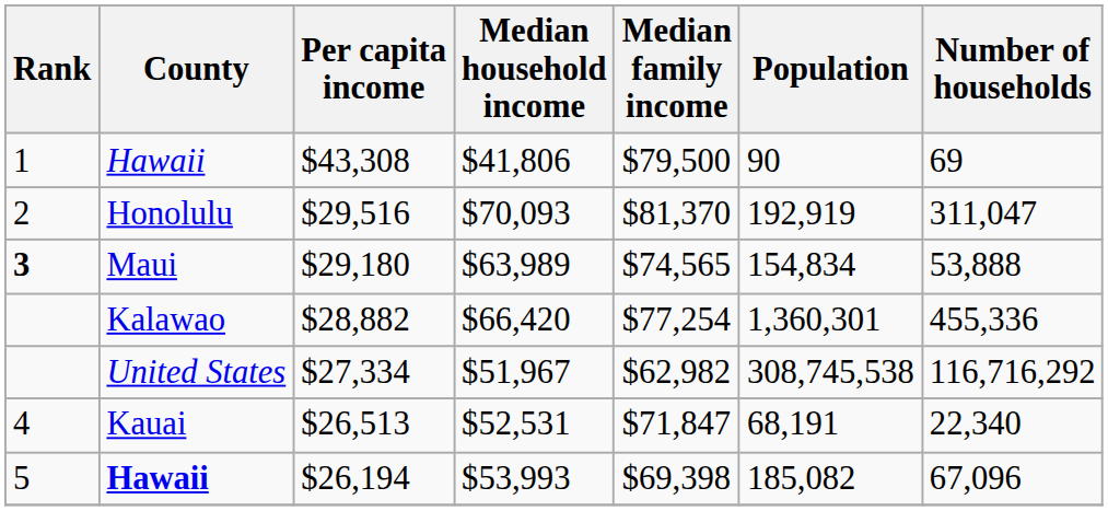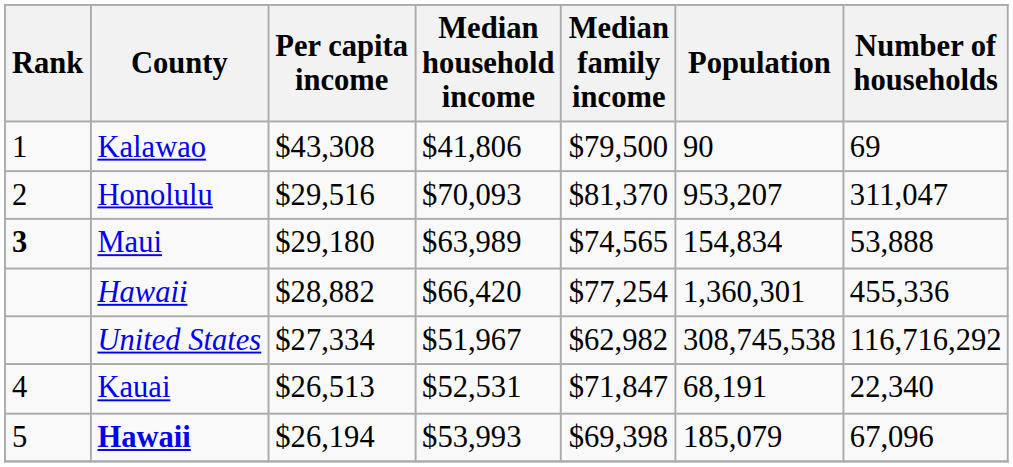$43,308 | County: Hawaii -> Kalawao
$29,516 | Population: 192,919 -> 953,207
$28,882 | County: Kalawao -> Hawaii
$26,194 | Population: 185,082 -> 185,079
